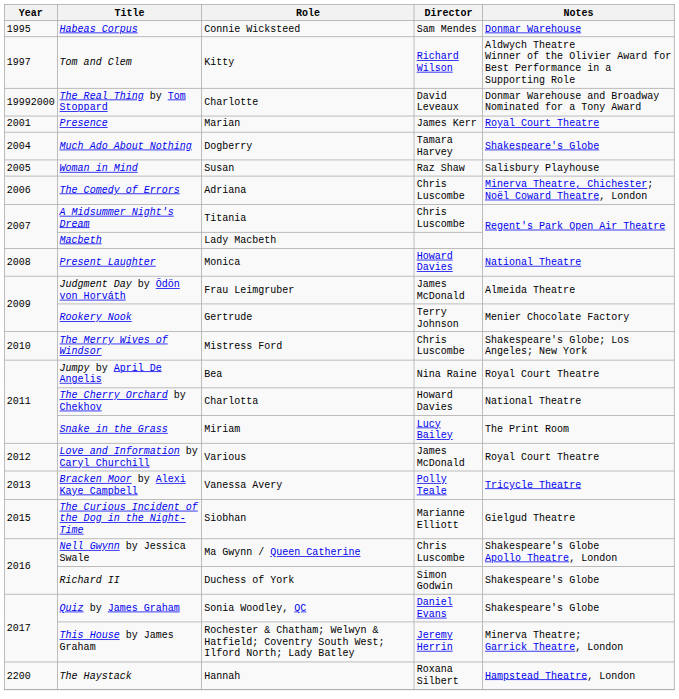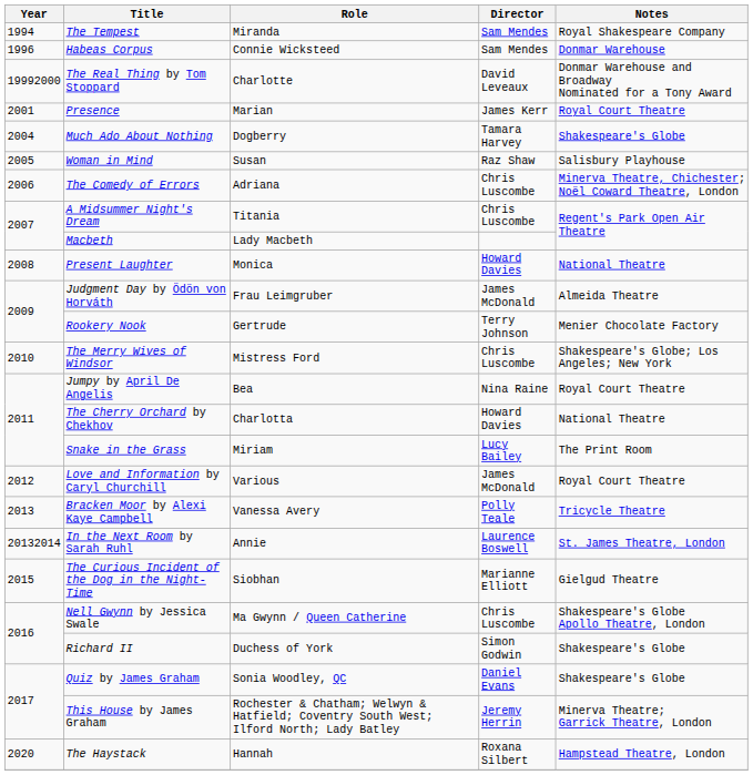+ row: 1994 | The Tempest | Miranda | Sam Mendes | Royal Shakespeare Company
Habeas Corpus | Year: 1995 -> 1996
- row: 1997 | Tom and Clem | Kitty | Richard Wilson | Aldwych Theatre Winner of the Olivier Award for Best Performance in a Supporting Role
+ row: 20132014 | In the Next Room by Sarah Ruhl | Annie | Laurence Boswell | St. James Theatre, London
The Haystack | Year: 2200 -> 2020
